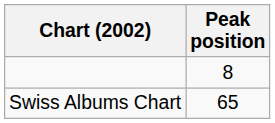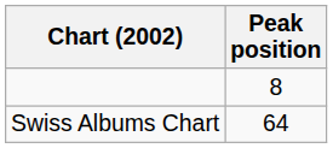Swiss Albums Chart | Peak position: 65 -> 64
